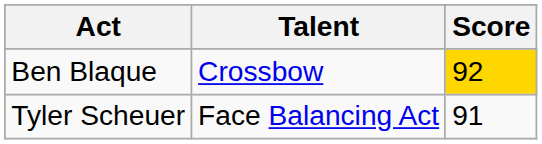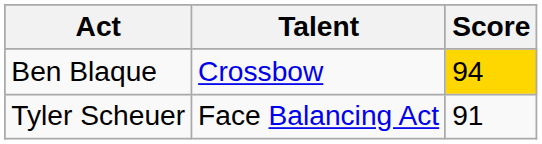Ben Blaque | Score: 92 -> 94
